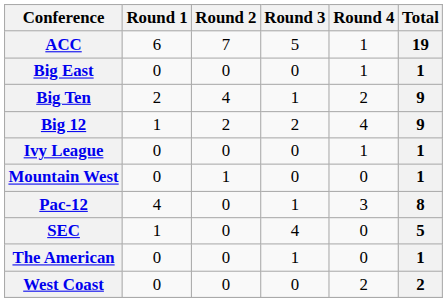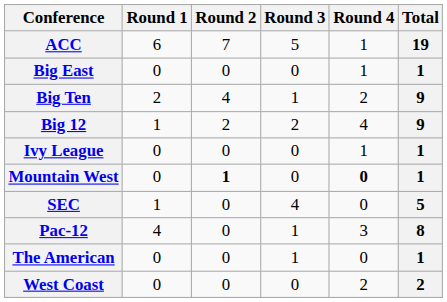Mountain West | Round 2: normal -> bold
Mountain West | Round 4: normal -> bold
rows swapped: Pac-12 <-> SEC
